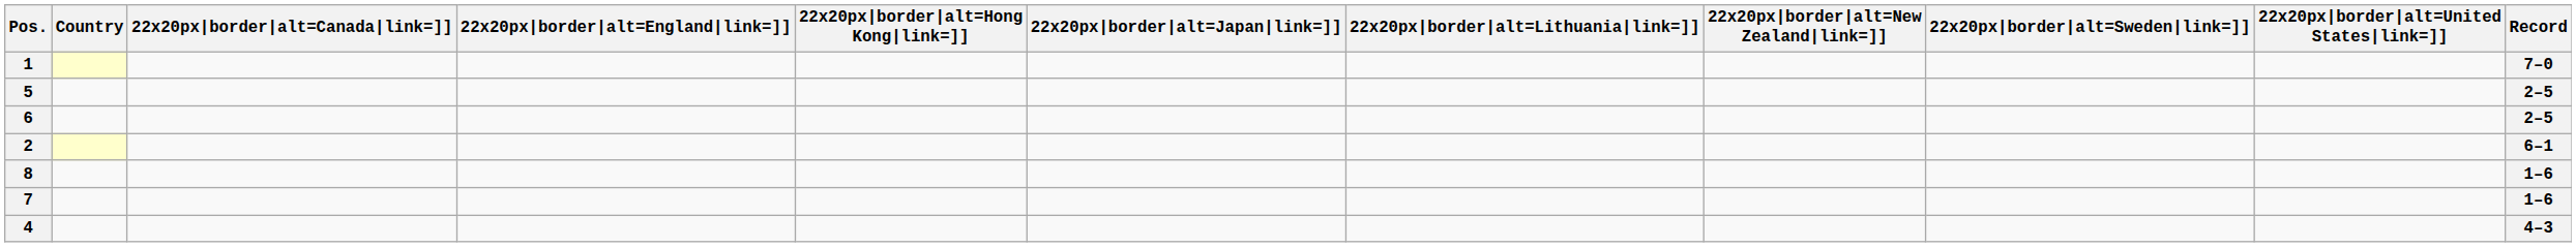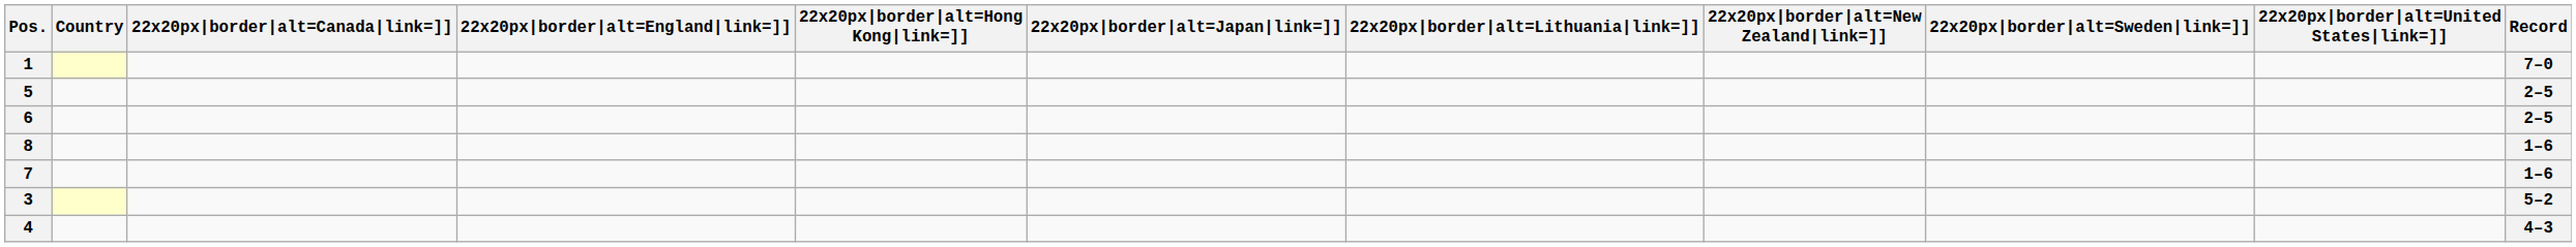- row: 2 | 6–1
+ row: 3 | 5–2
